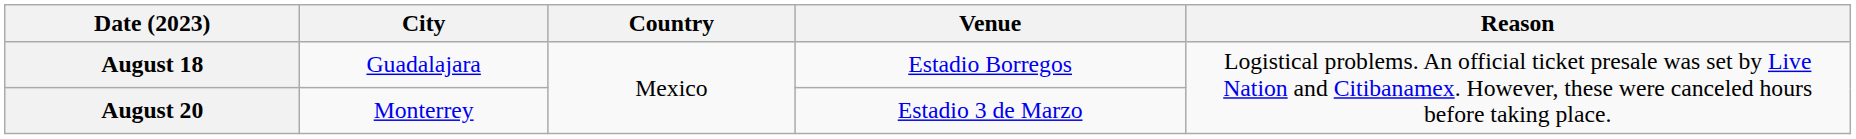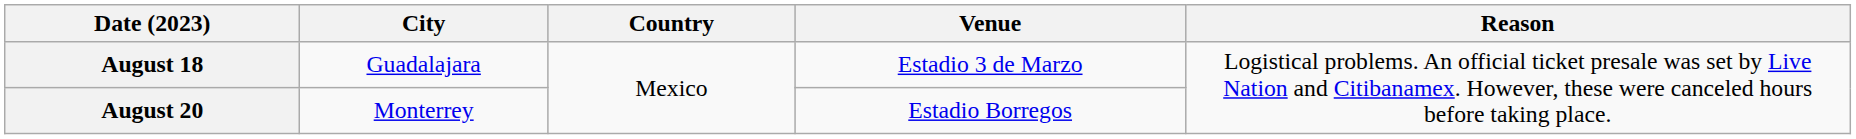August 18 | Venue: Estadio Borregos -> Estadio 3 de Marzo
August 20 | Venue: Estadio 3 de Marzo -> Estadio Borregos
